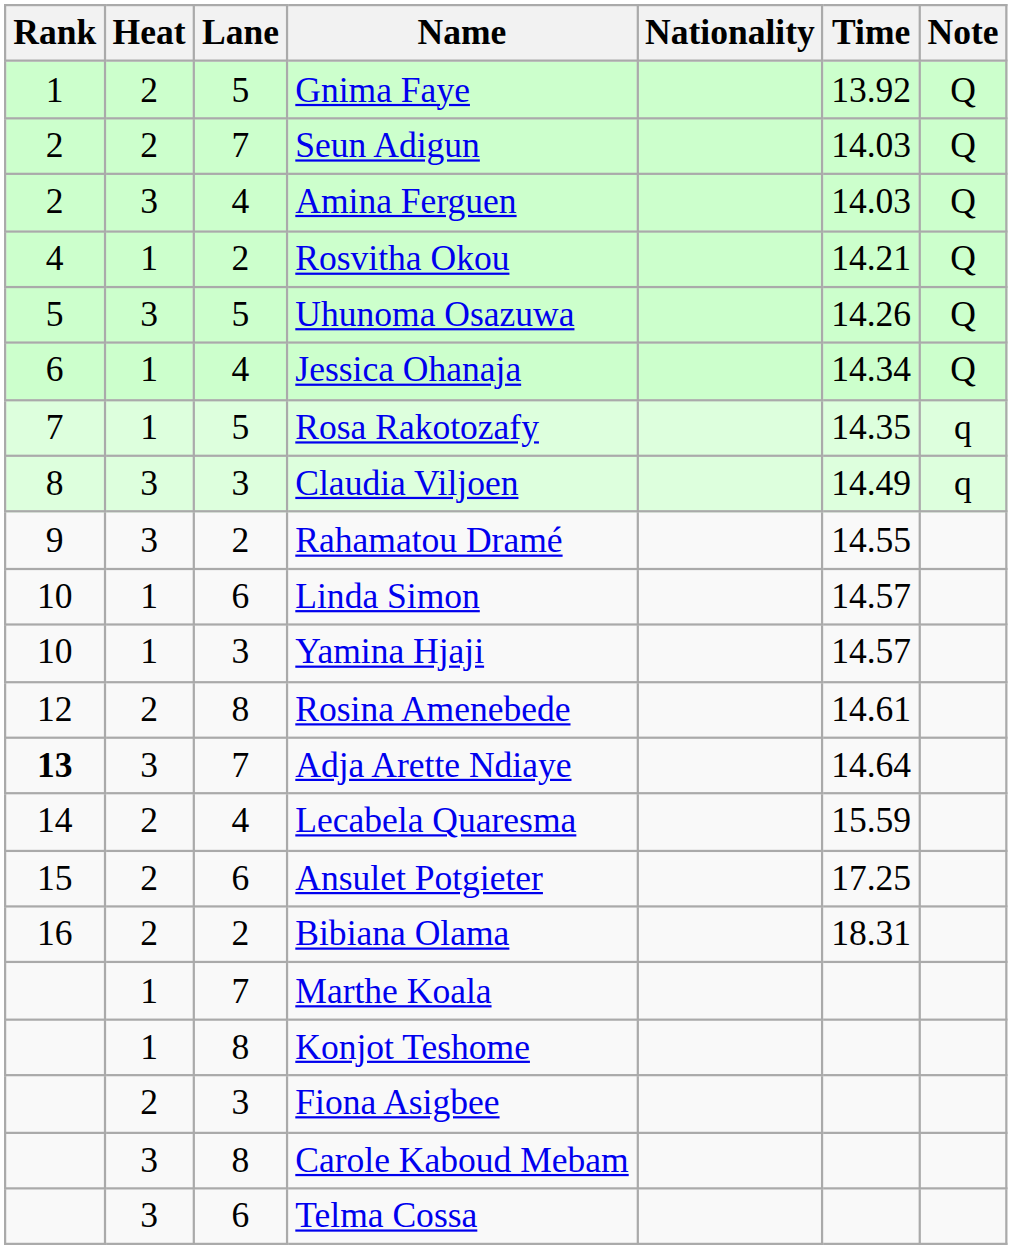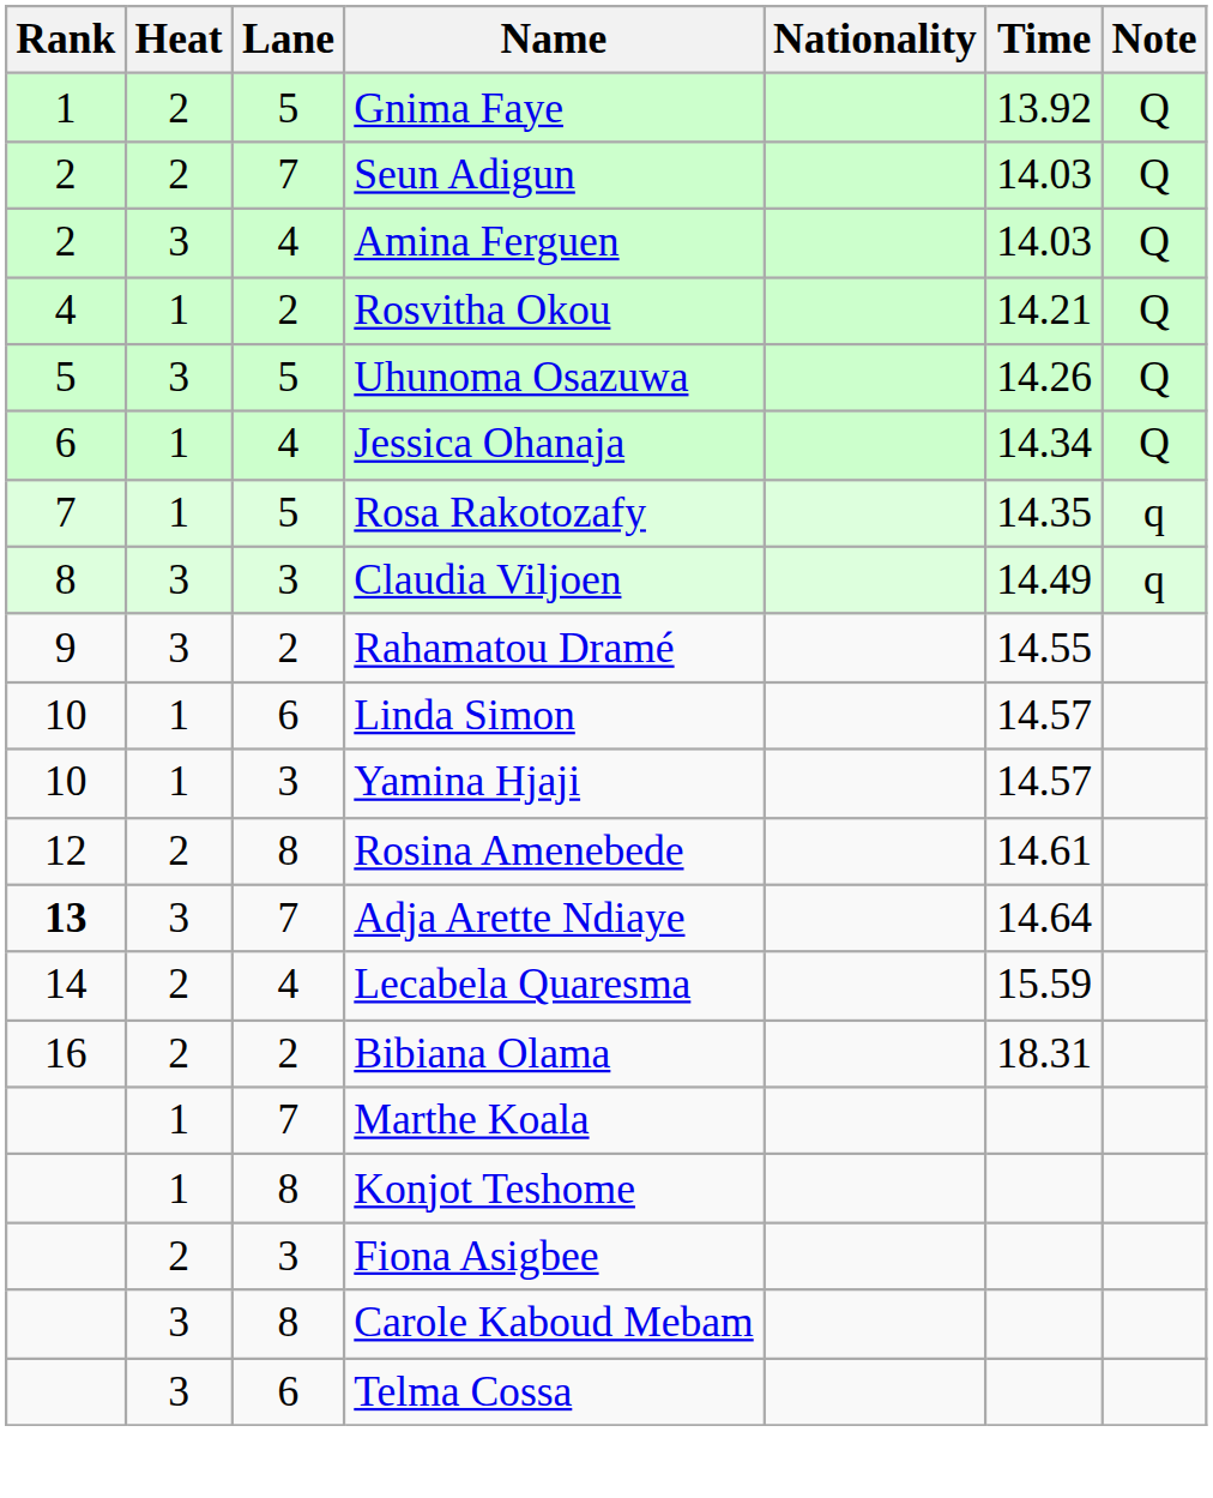- row: 15 | 2 | 6 | Ansulet Potgieter | 17.25
